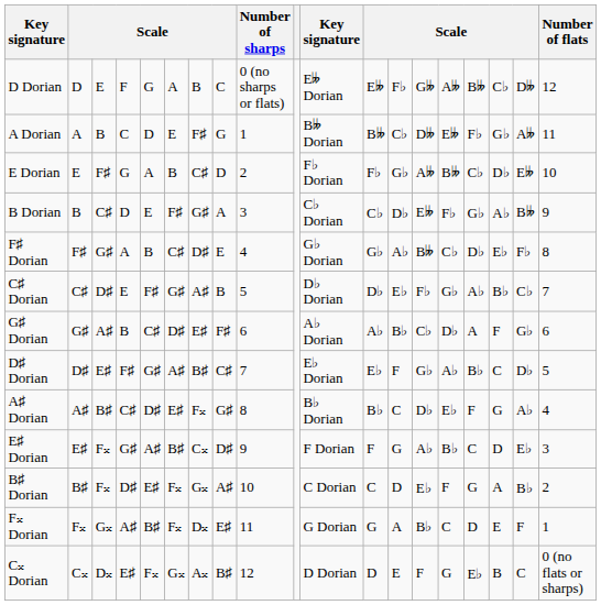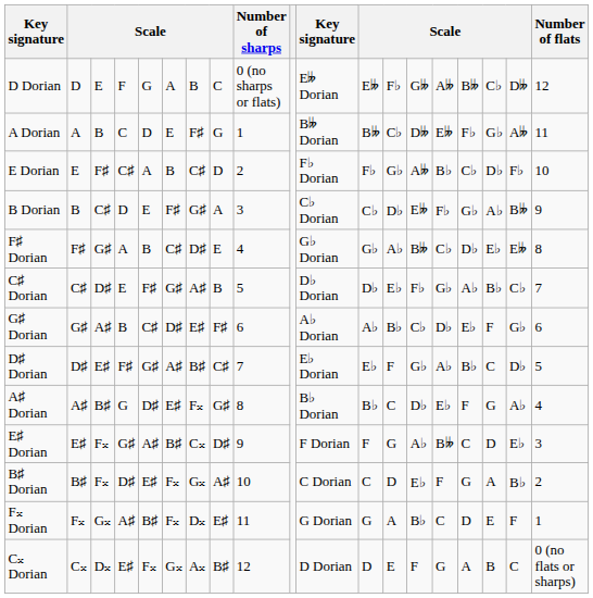E Dorian | column 4: G -> C♯
E Dorian | column 15: B𝄫 -> B♭
E Dorian | column 18: E𝄫 -> F♭
F♯ Dorian | column 18: F♭ -> E𝄫
G♯ Dorian | column 16: A -> E♭
A♯ Dorian | column 4: C♯ -> G
E♯ Dorian | column 15: B♭ -> B𝄫
C𝄪 Dorian | column 16: E♭ -> A
